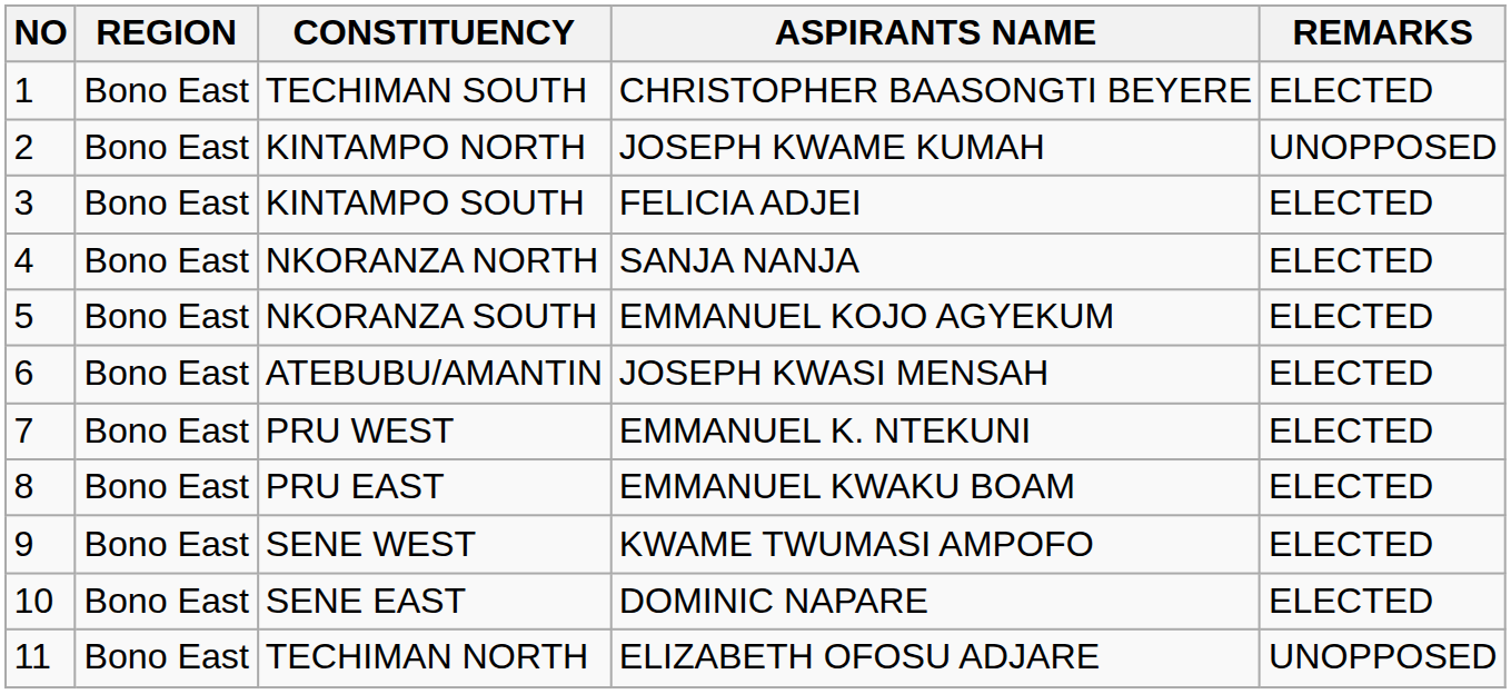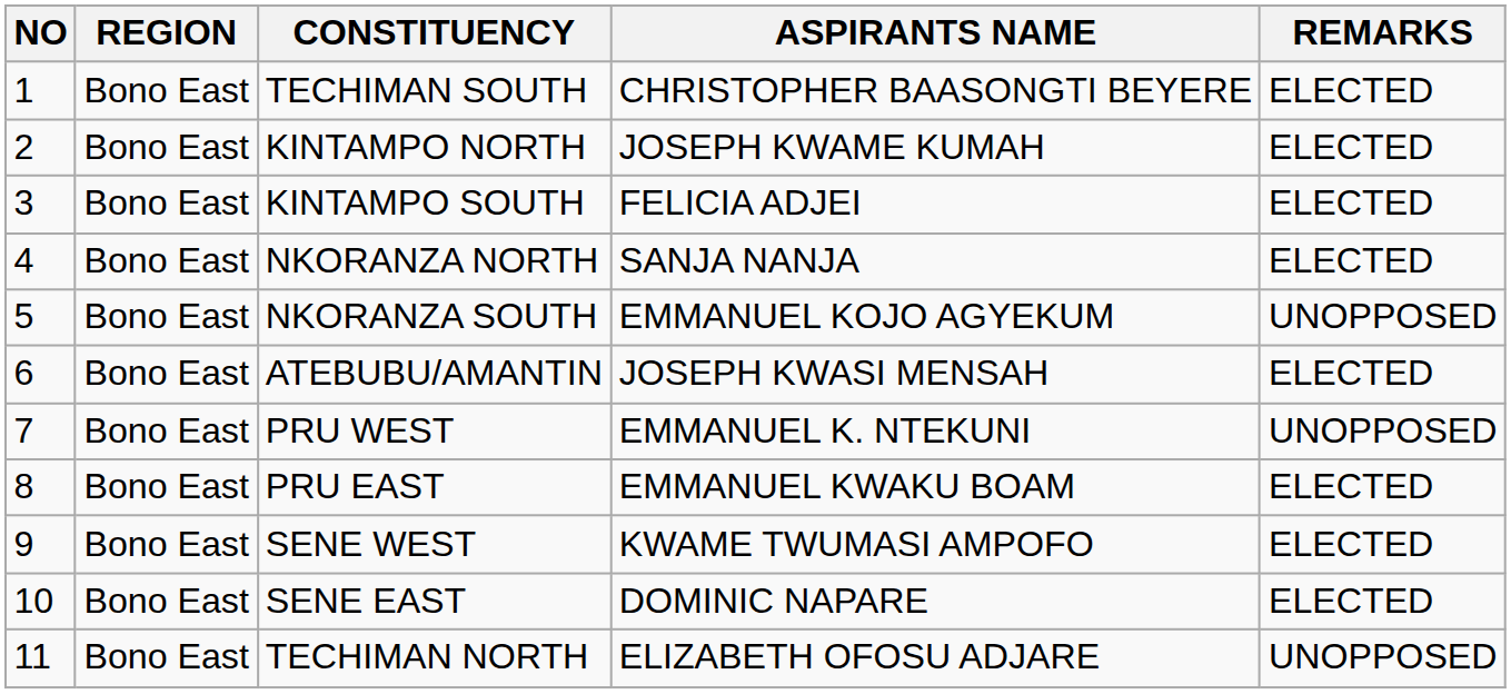KINTAMPO NORTH | REMARKS: UNOPPOSED -> ELECTED
NKORANZA SOUTH | REMARKS: ELECTED -> UNOPPOSED
PRU WEST | REMARKS: ELECTED -> UNOPPOSED
